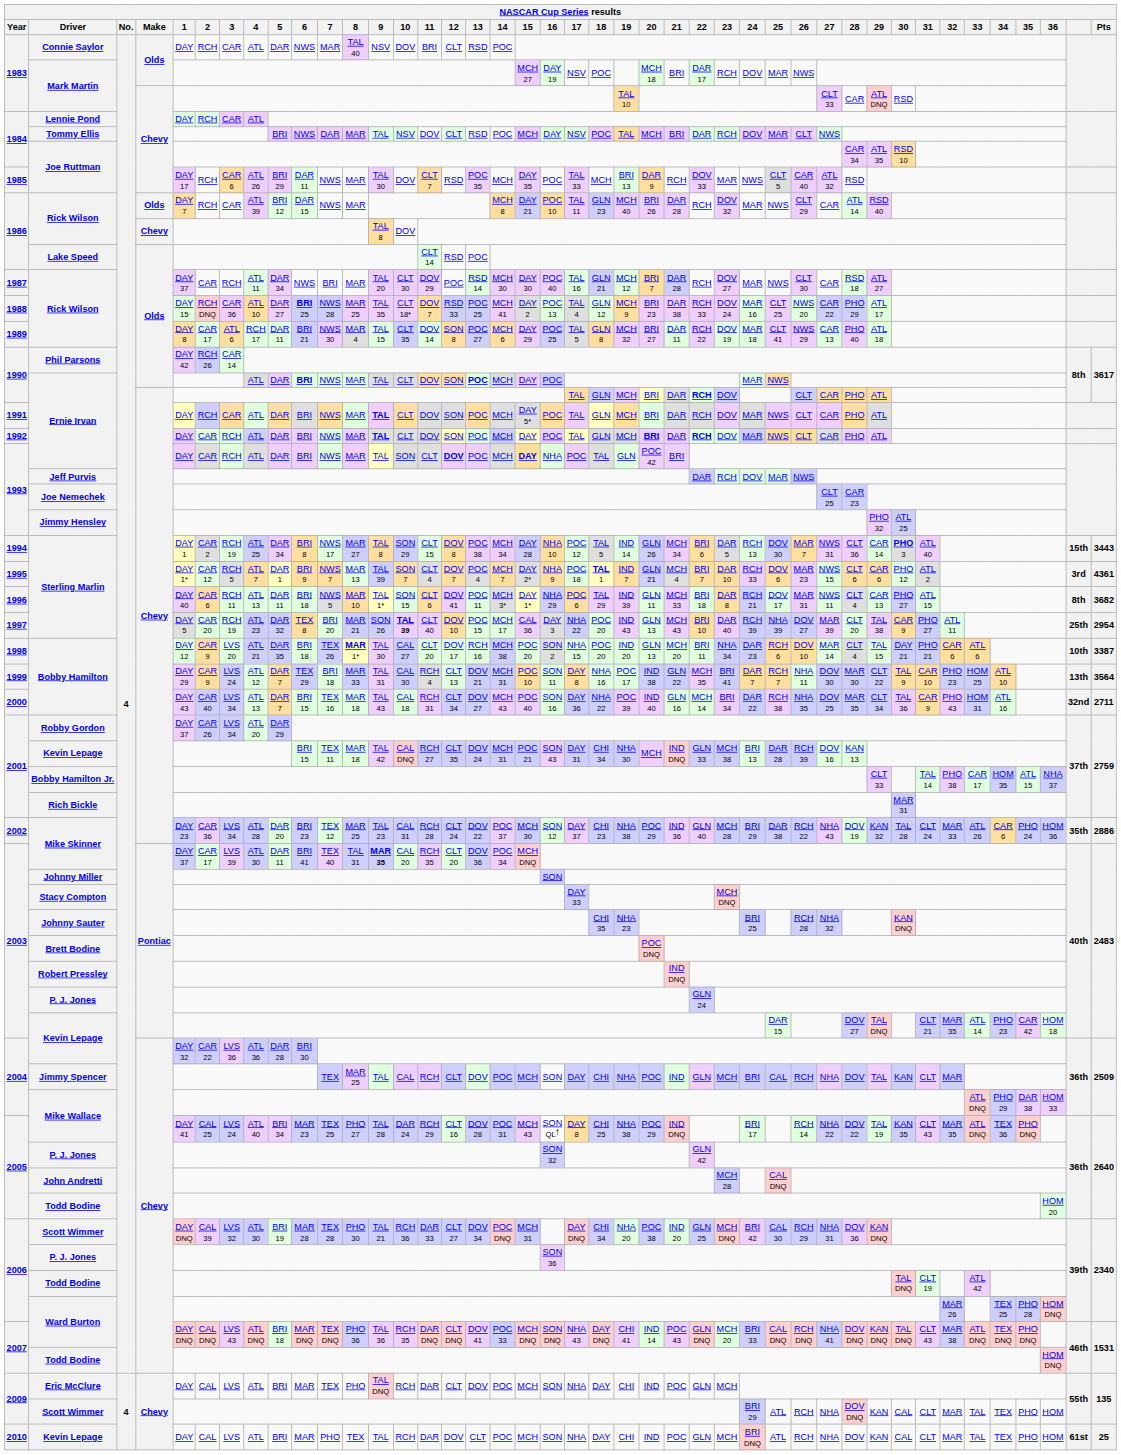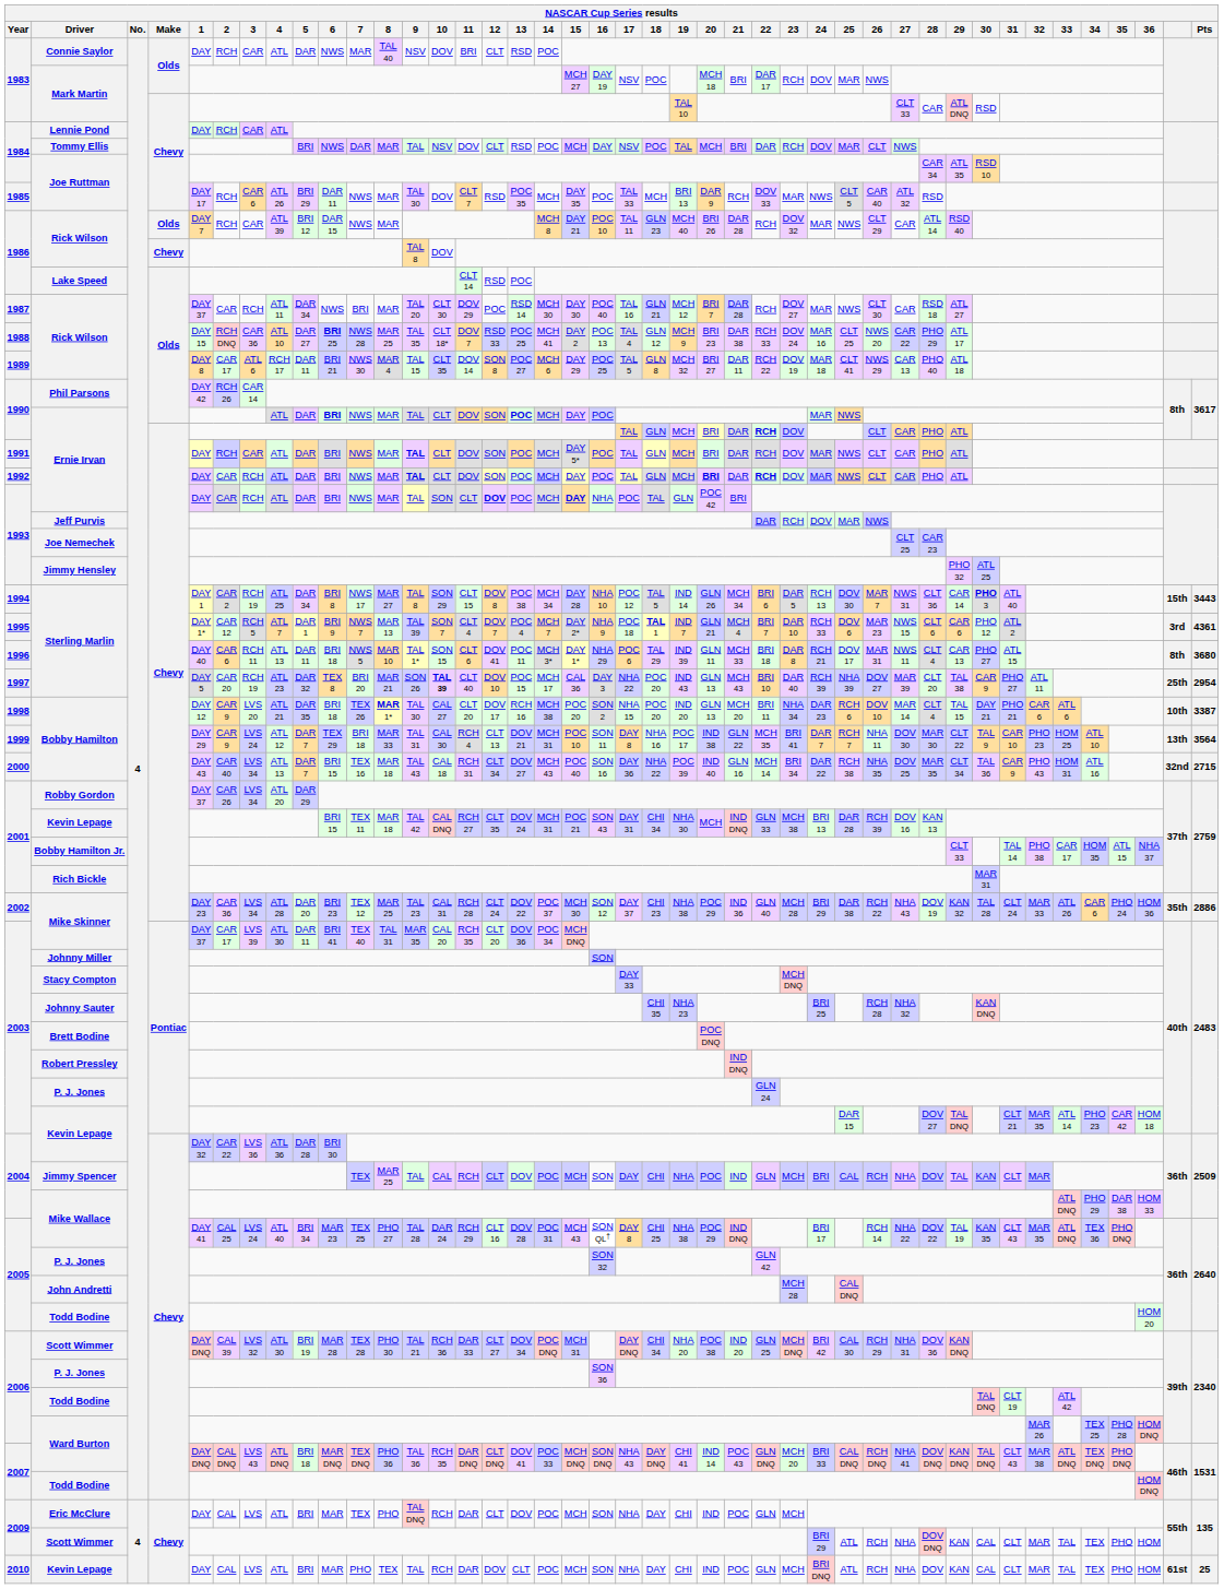1996 / Sterling Marlin | Pts: 3682 -> 3680
2000 / Bobby Hamilton | Pts: 2711 -> 2715
2003 / Mike Skinner | 9: bold -> normal
